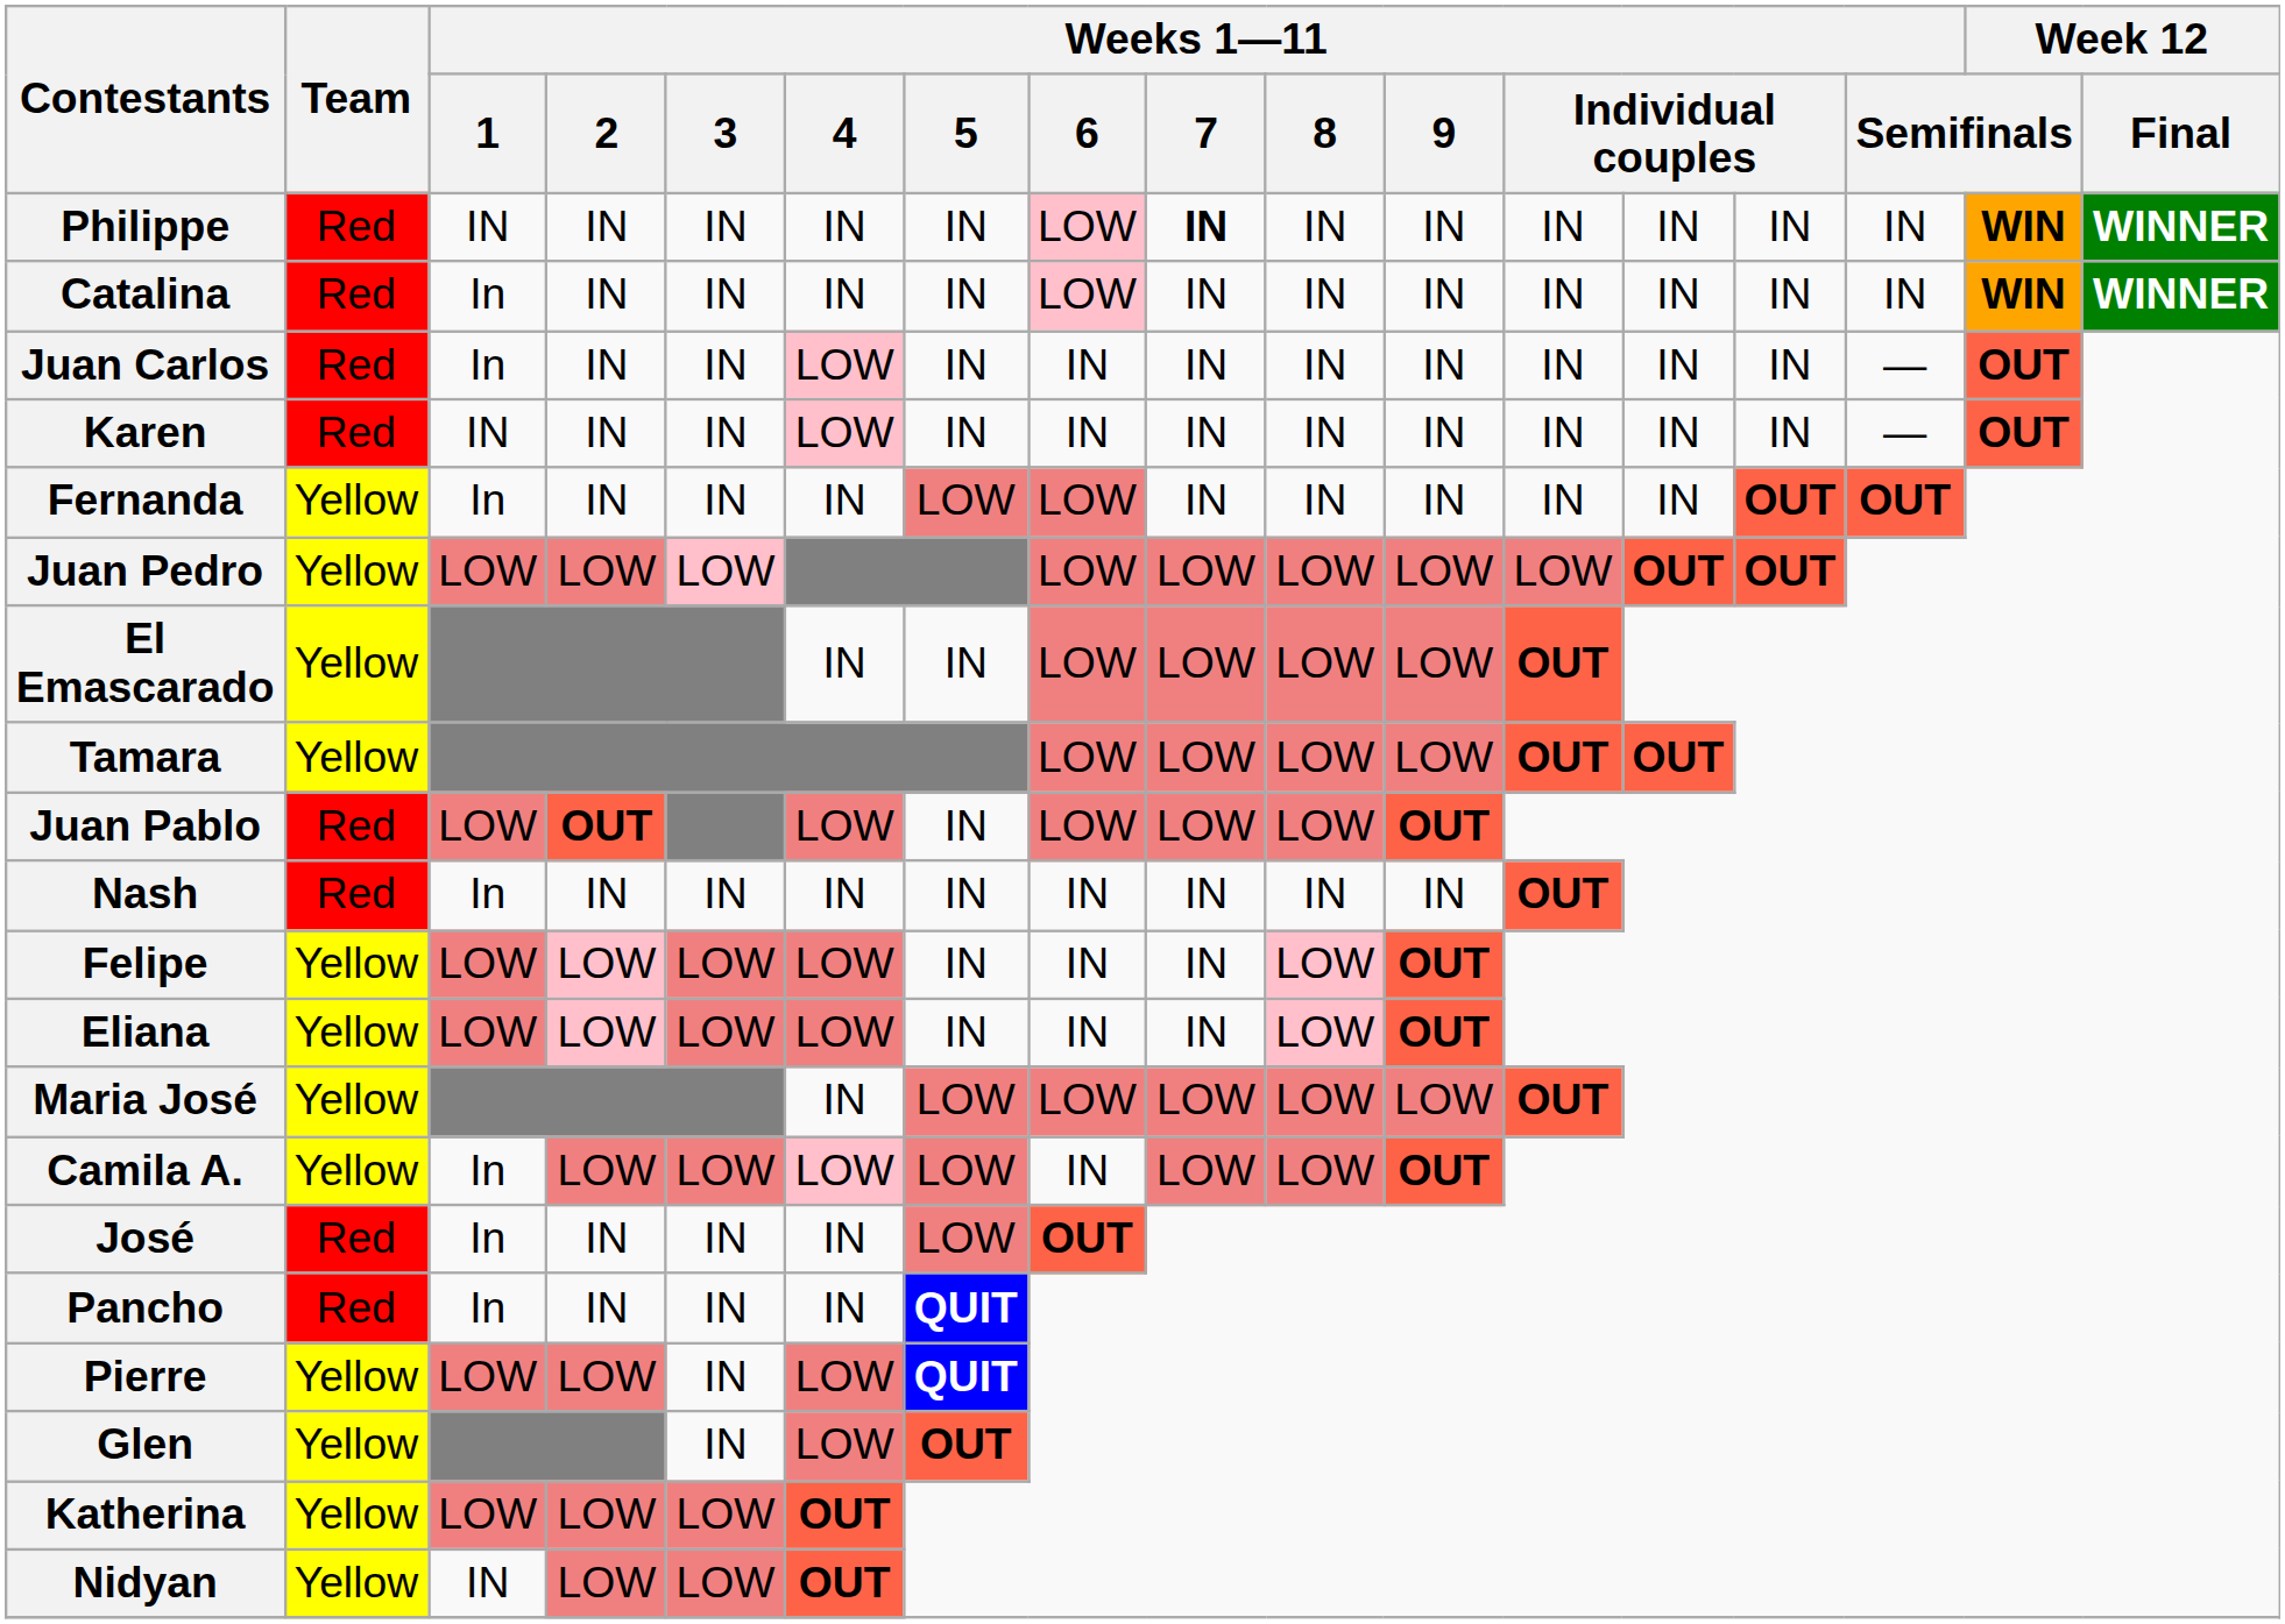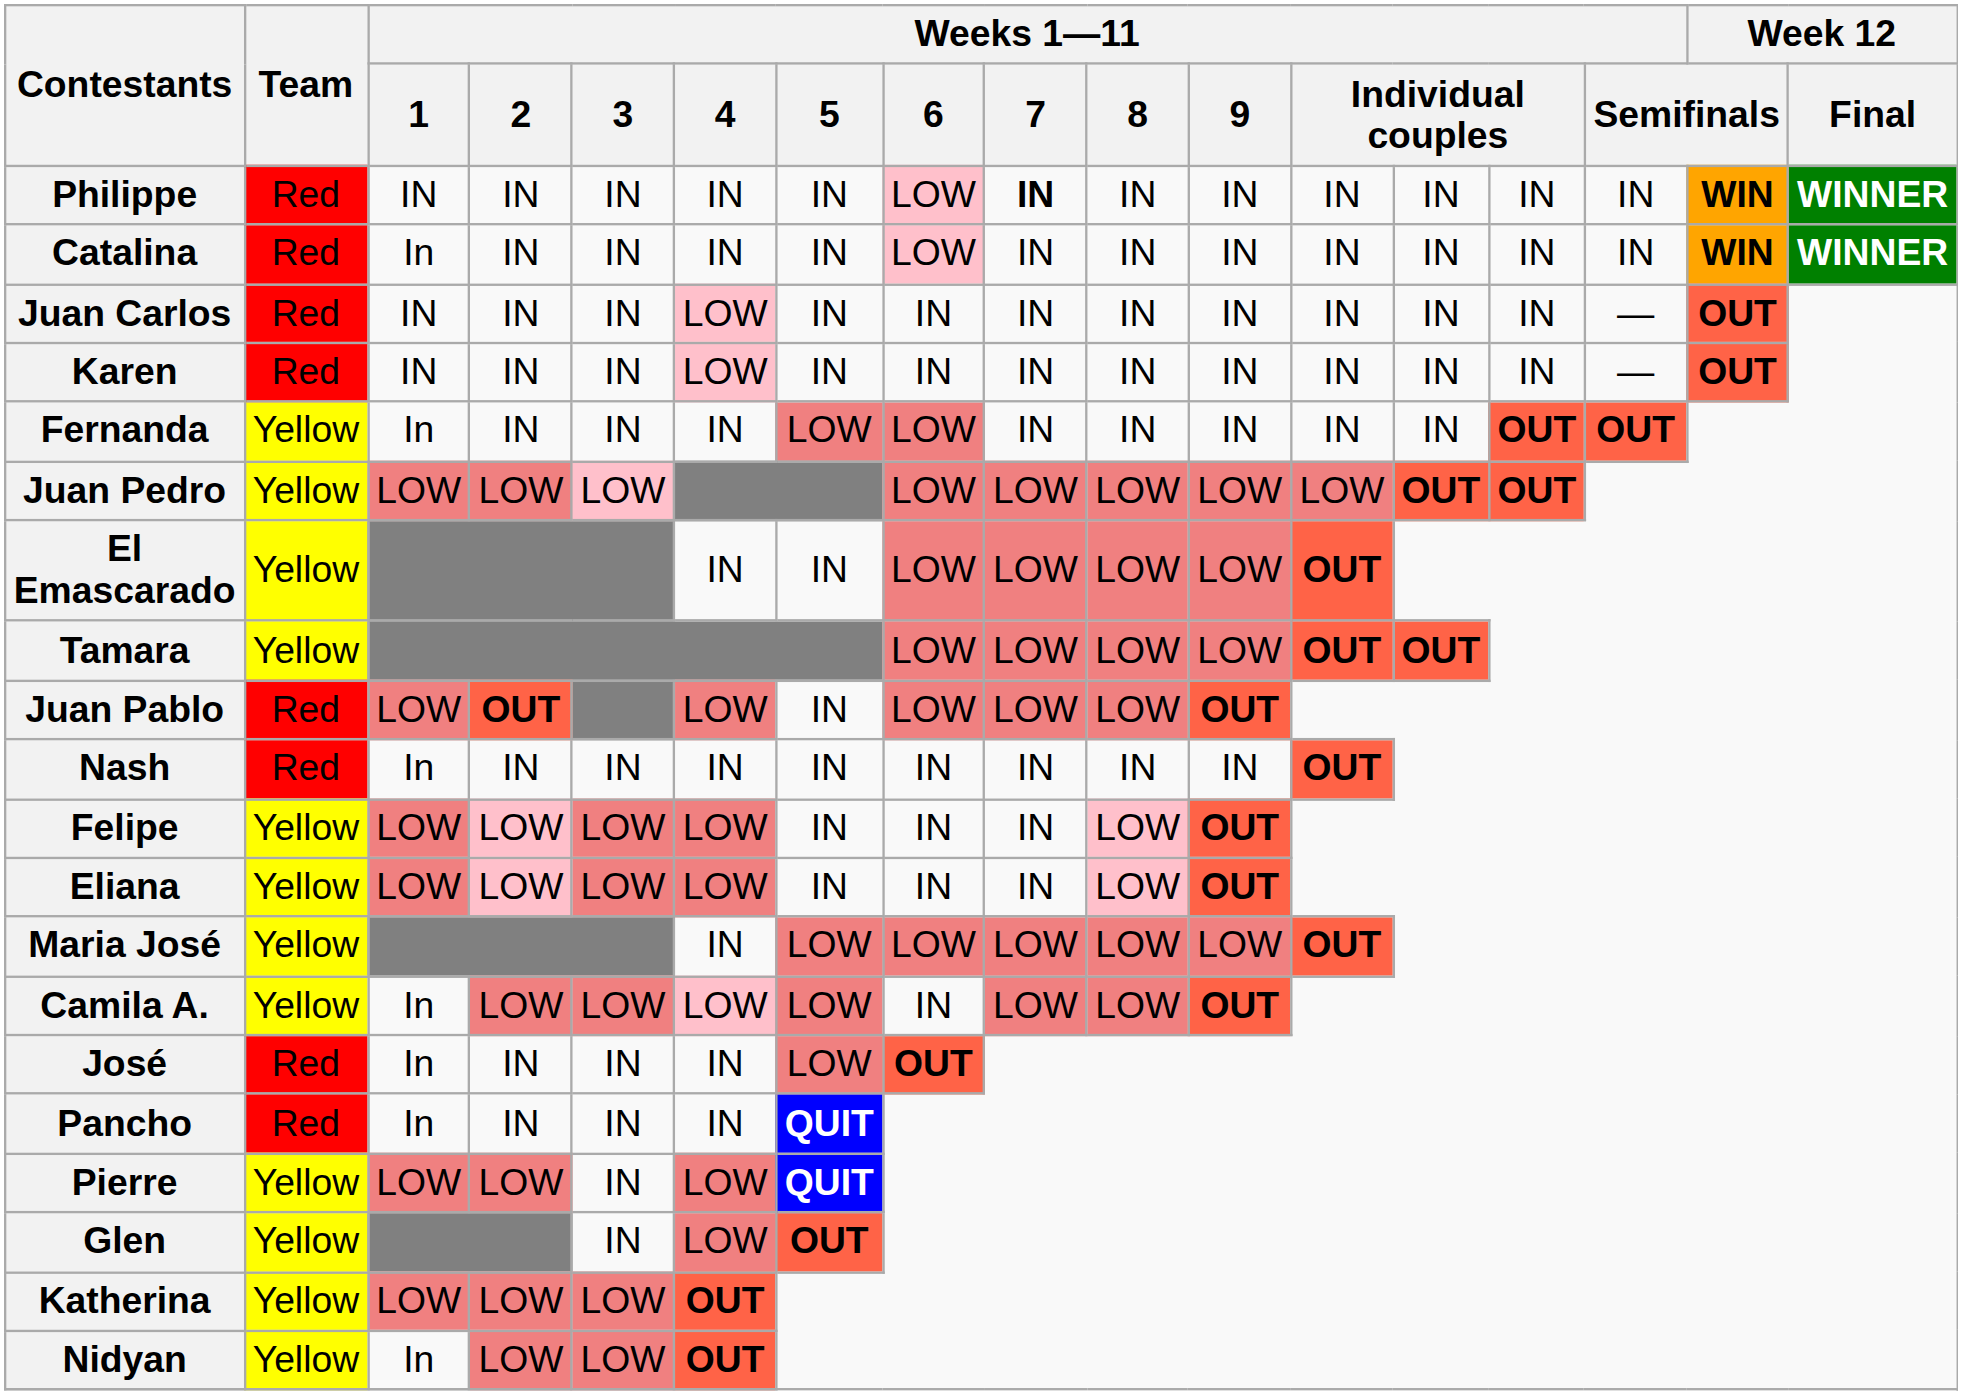Juan Carlos | Weeks 1—11 / 1: In -> IN
Nidyan | Weeks 1—11 / 1: IN -> In
